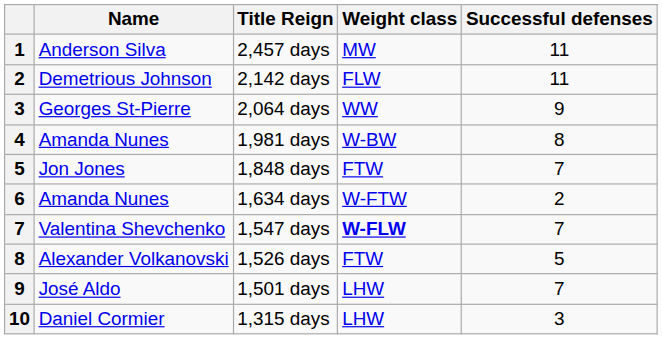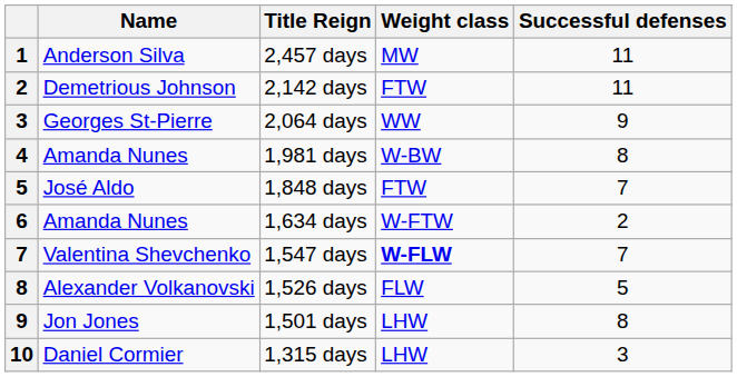2,142 days | Weight class: FLW -> FTW
1,848 days | Name: Jon Jones -> José Aldo
1,526 days | Weight class: FTW -> FLW
1,501 days | Name: José Aldo -> Jon Jones
1,501 days | Successful defenses: 7 -> 8
